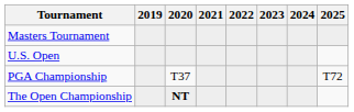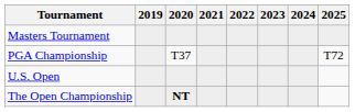rows swapped: PGA Championship <-> U.S. Open
